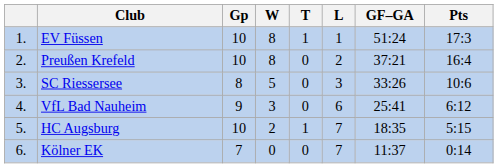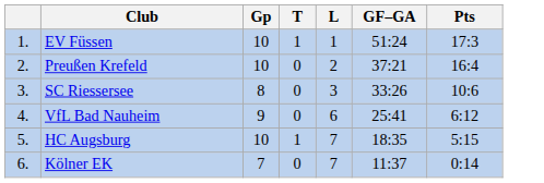- column: W | 8 | 8 | 5 | 3 | 2 | 0
